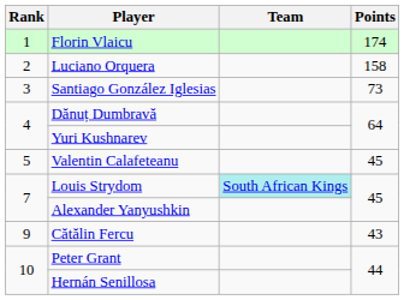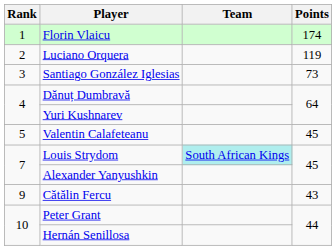Luciano Orquera | Points: 158 -> 119
